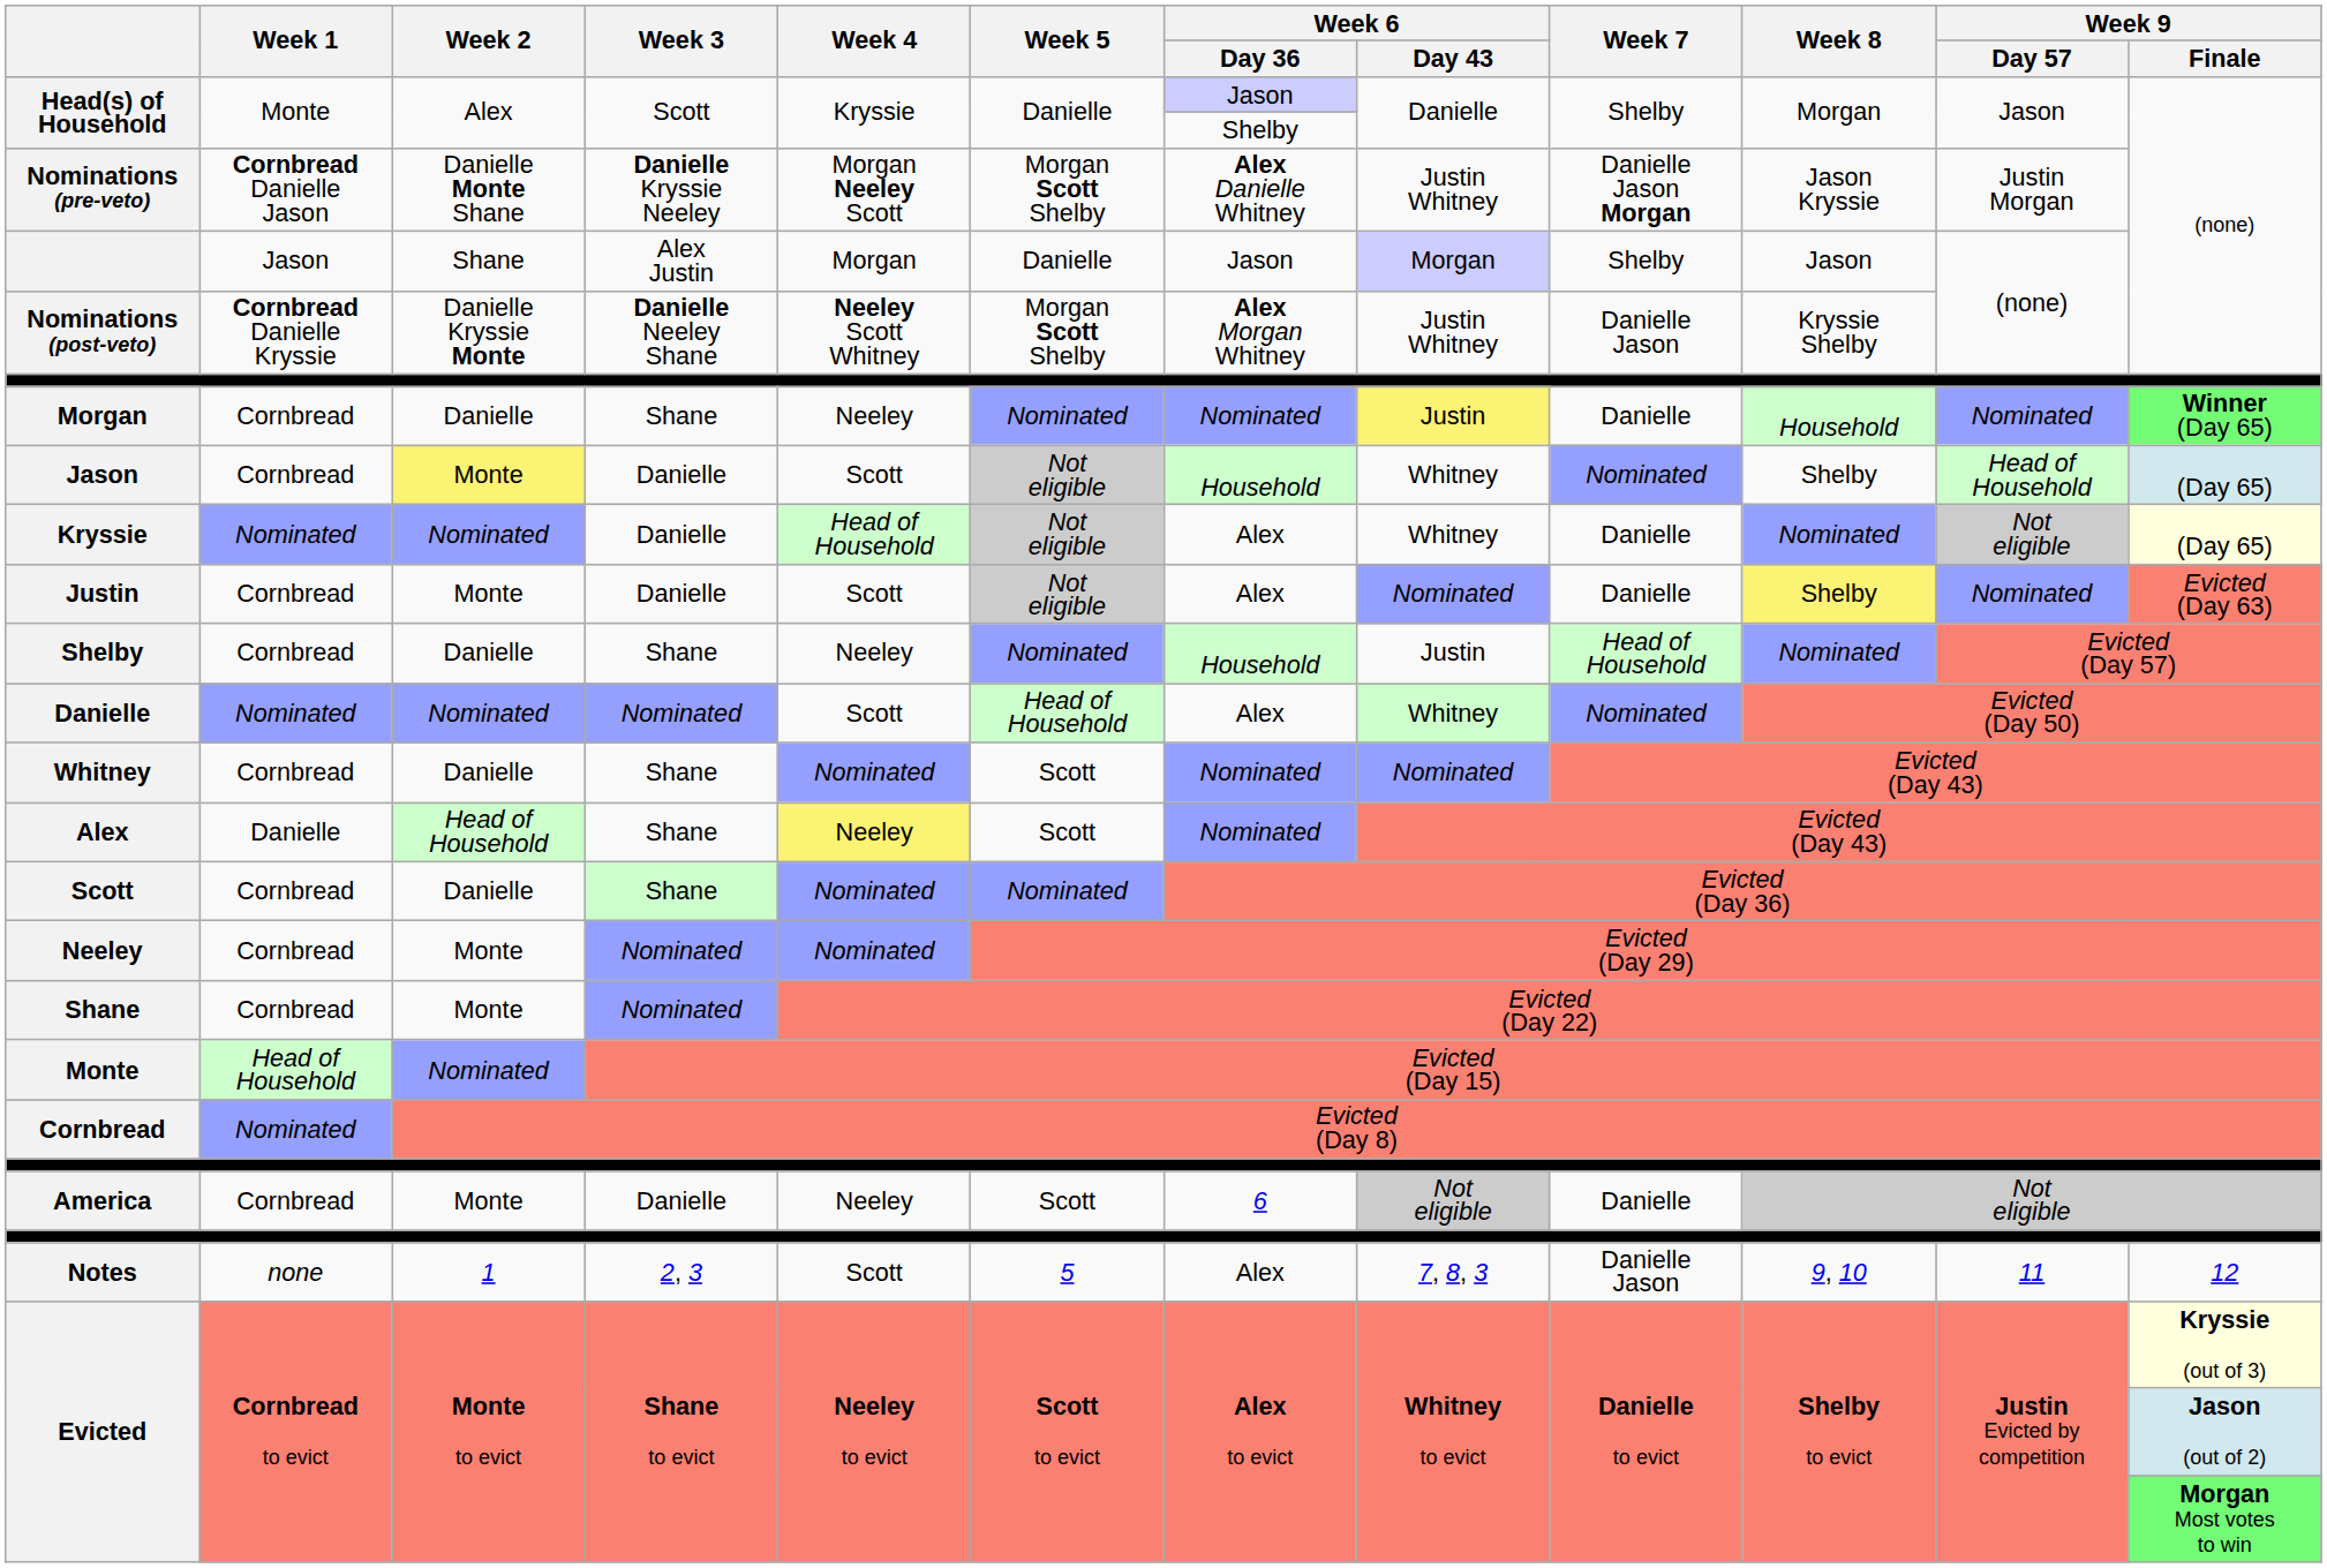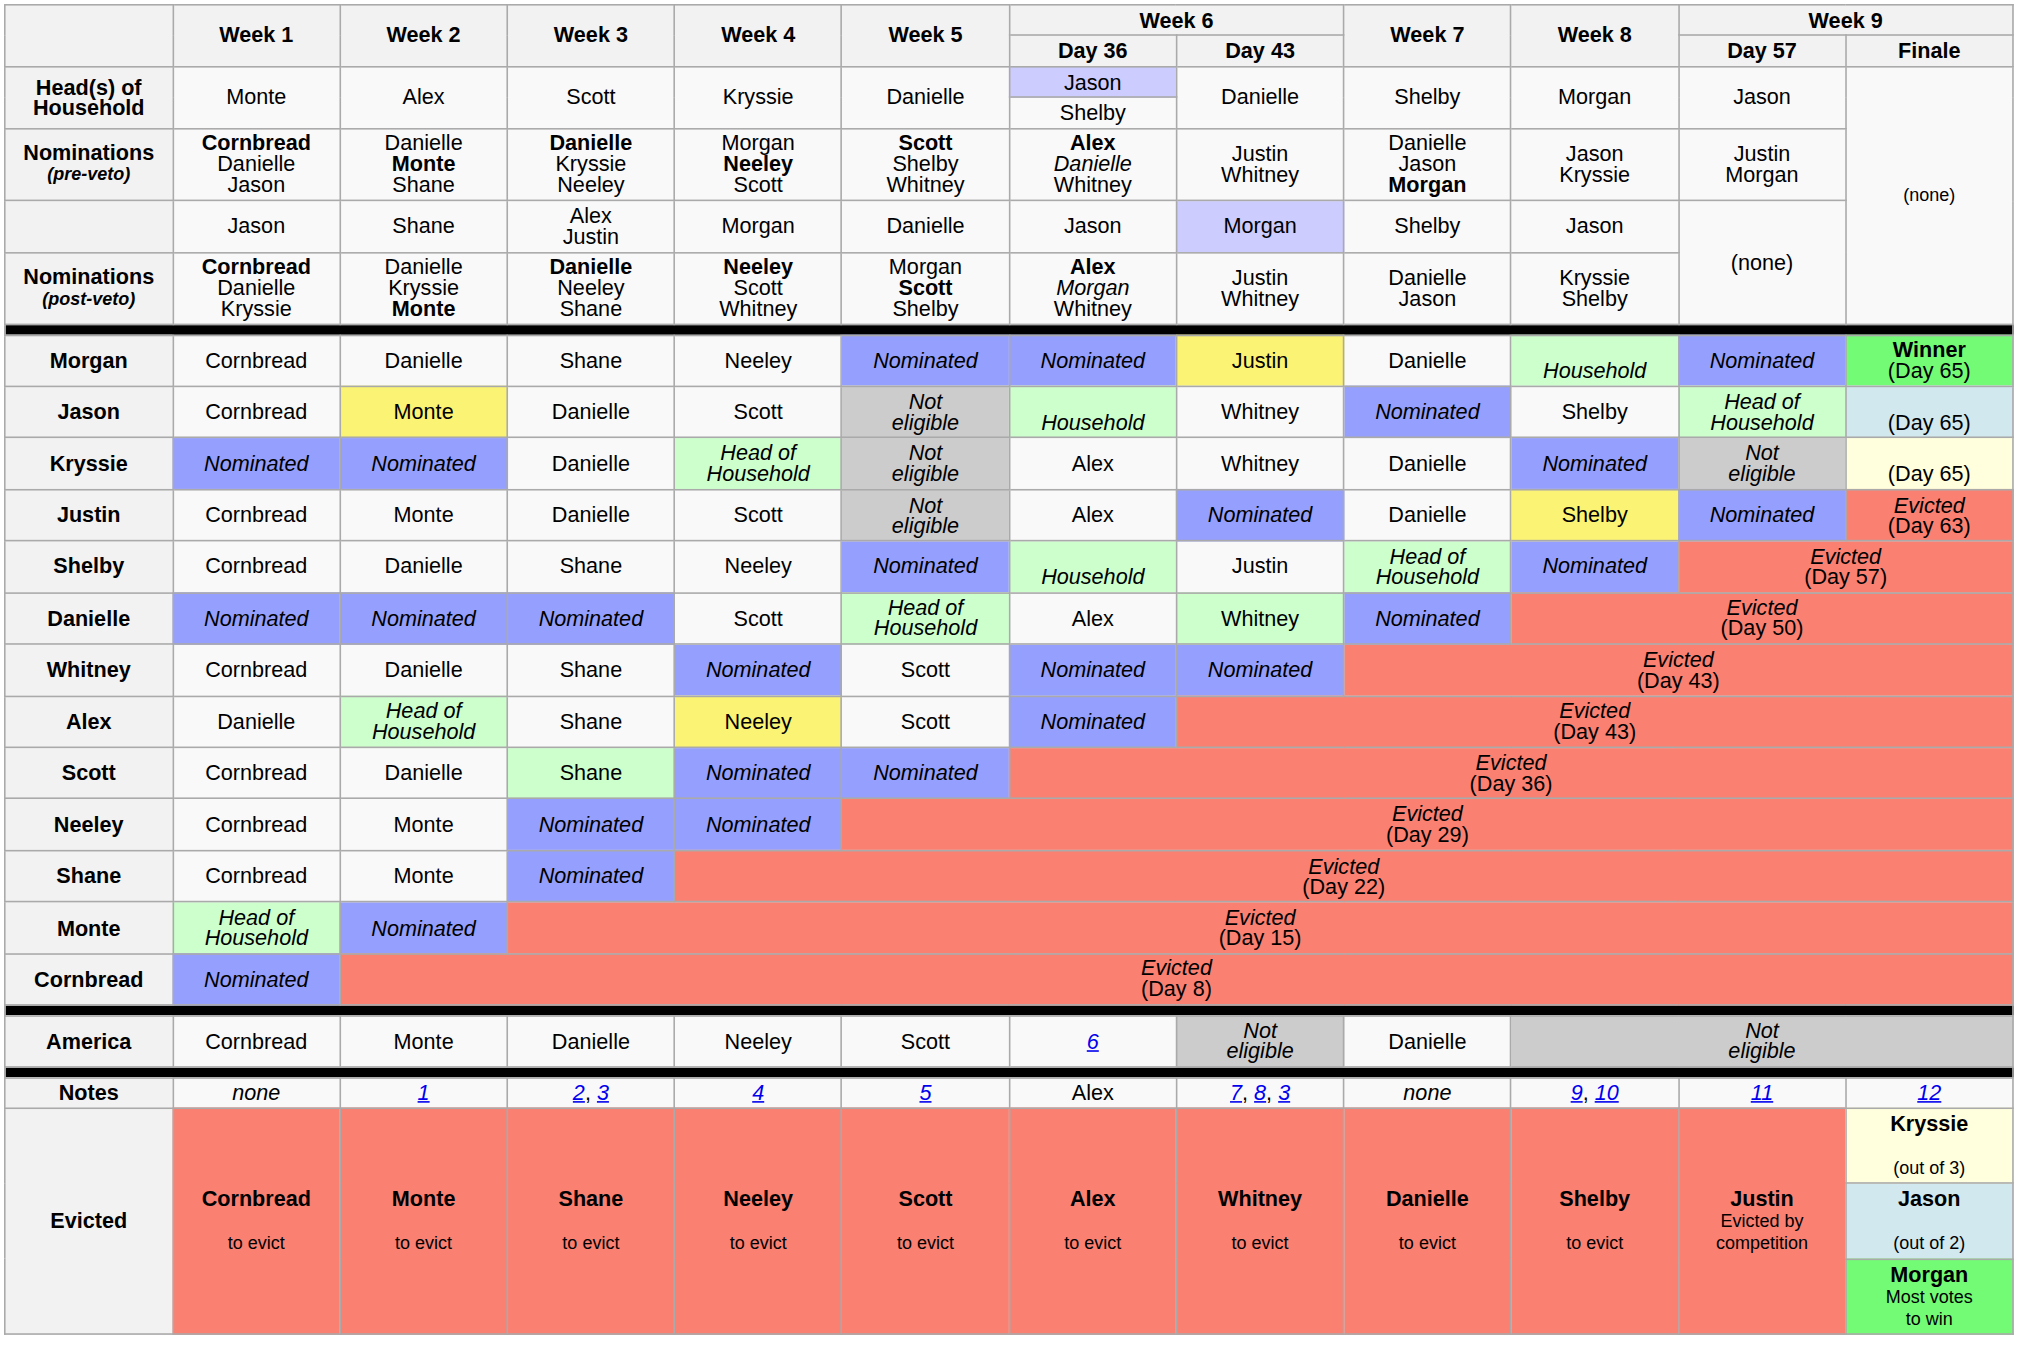Nominations (pre-veto) | Week 5: Morgan Scott Shelby -> Scott Shelby Whitney
Notes | Week 4: Scott -> 4
Notes | Week 7: Danielle Jason -> none
